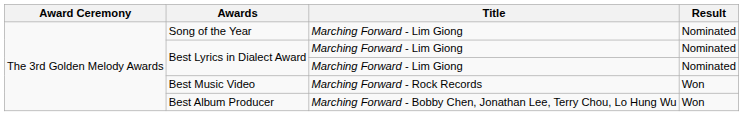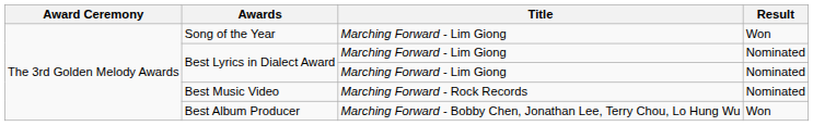Song of the Year | Result: Nominated -> Won
Best Music Video | Result: Won -> Nominated
